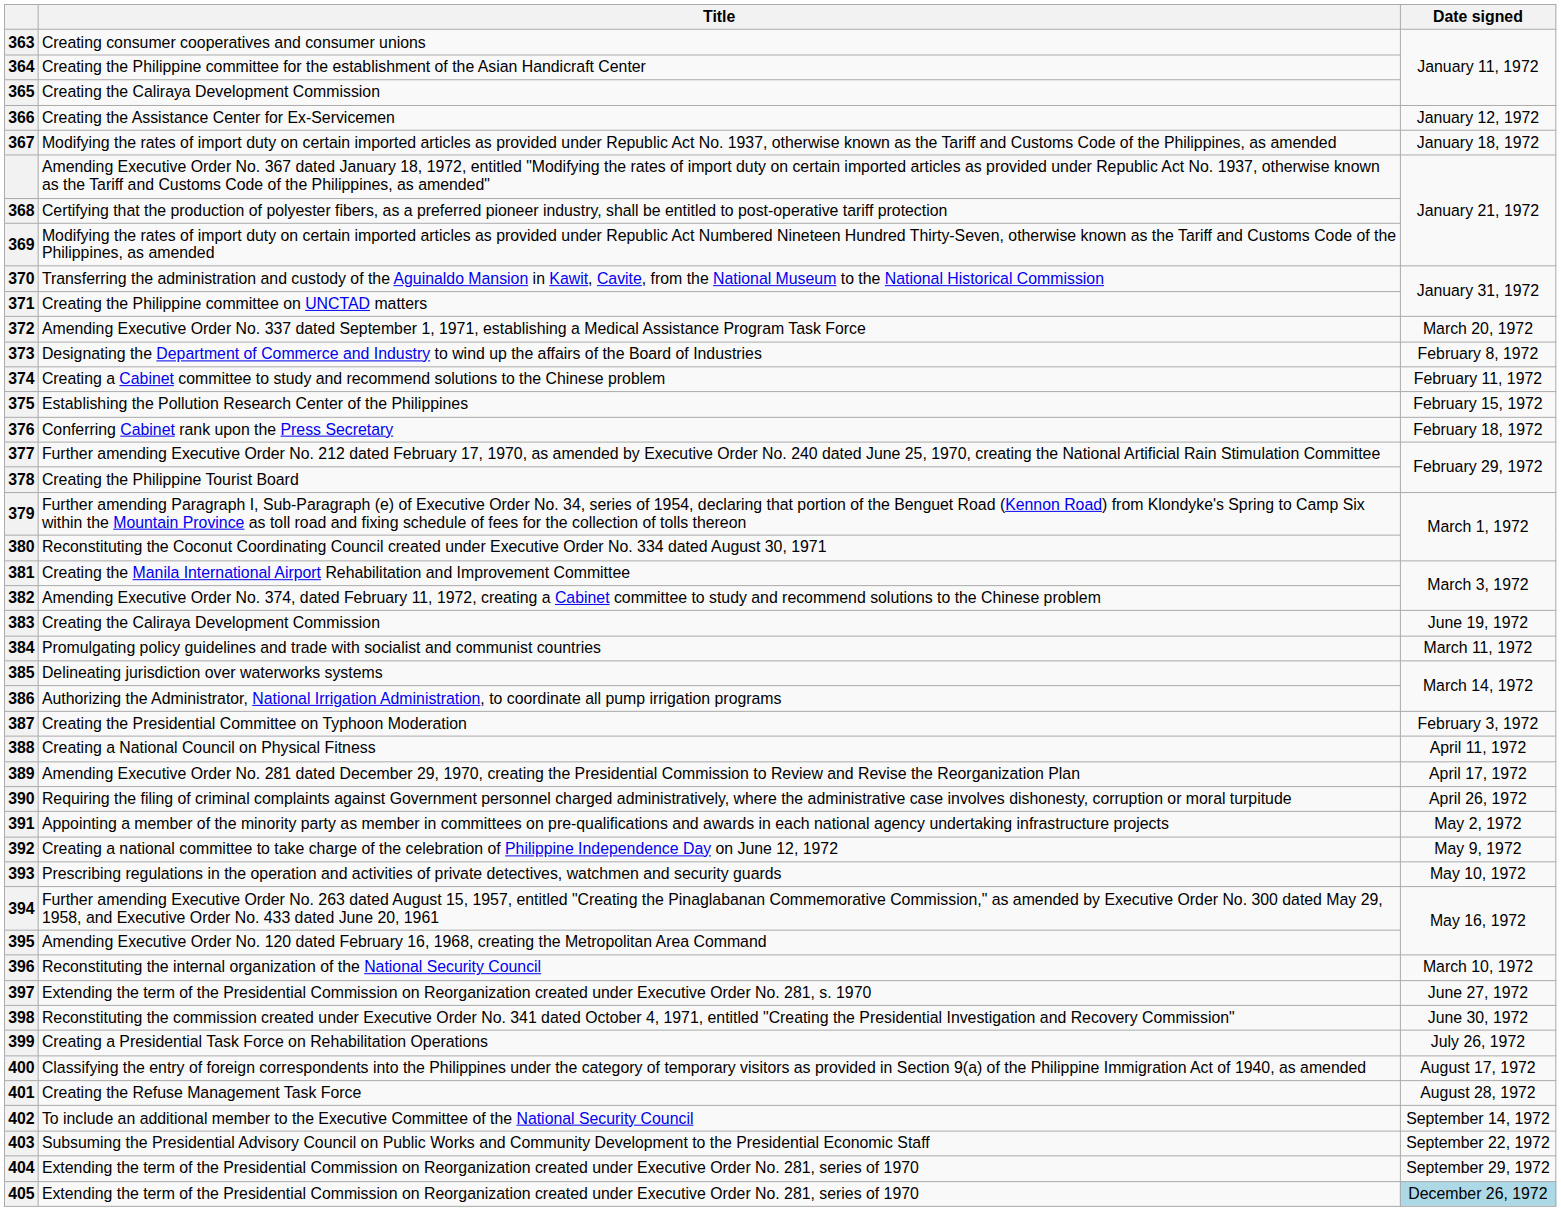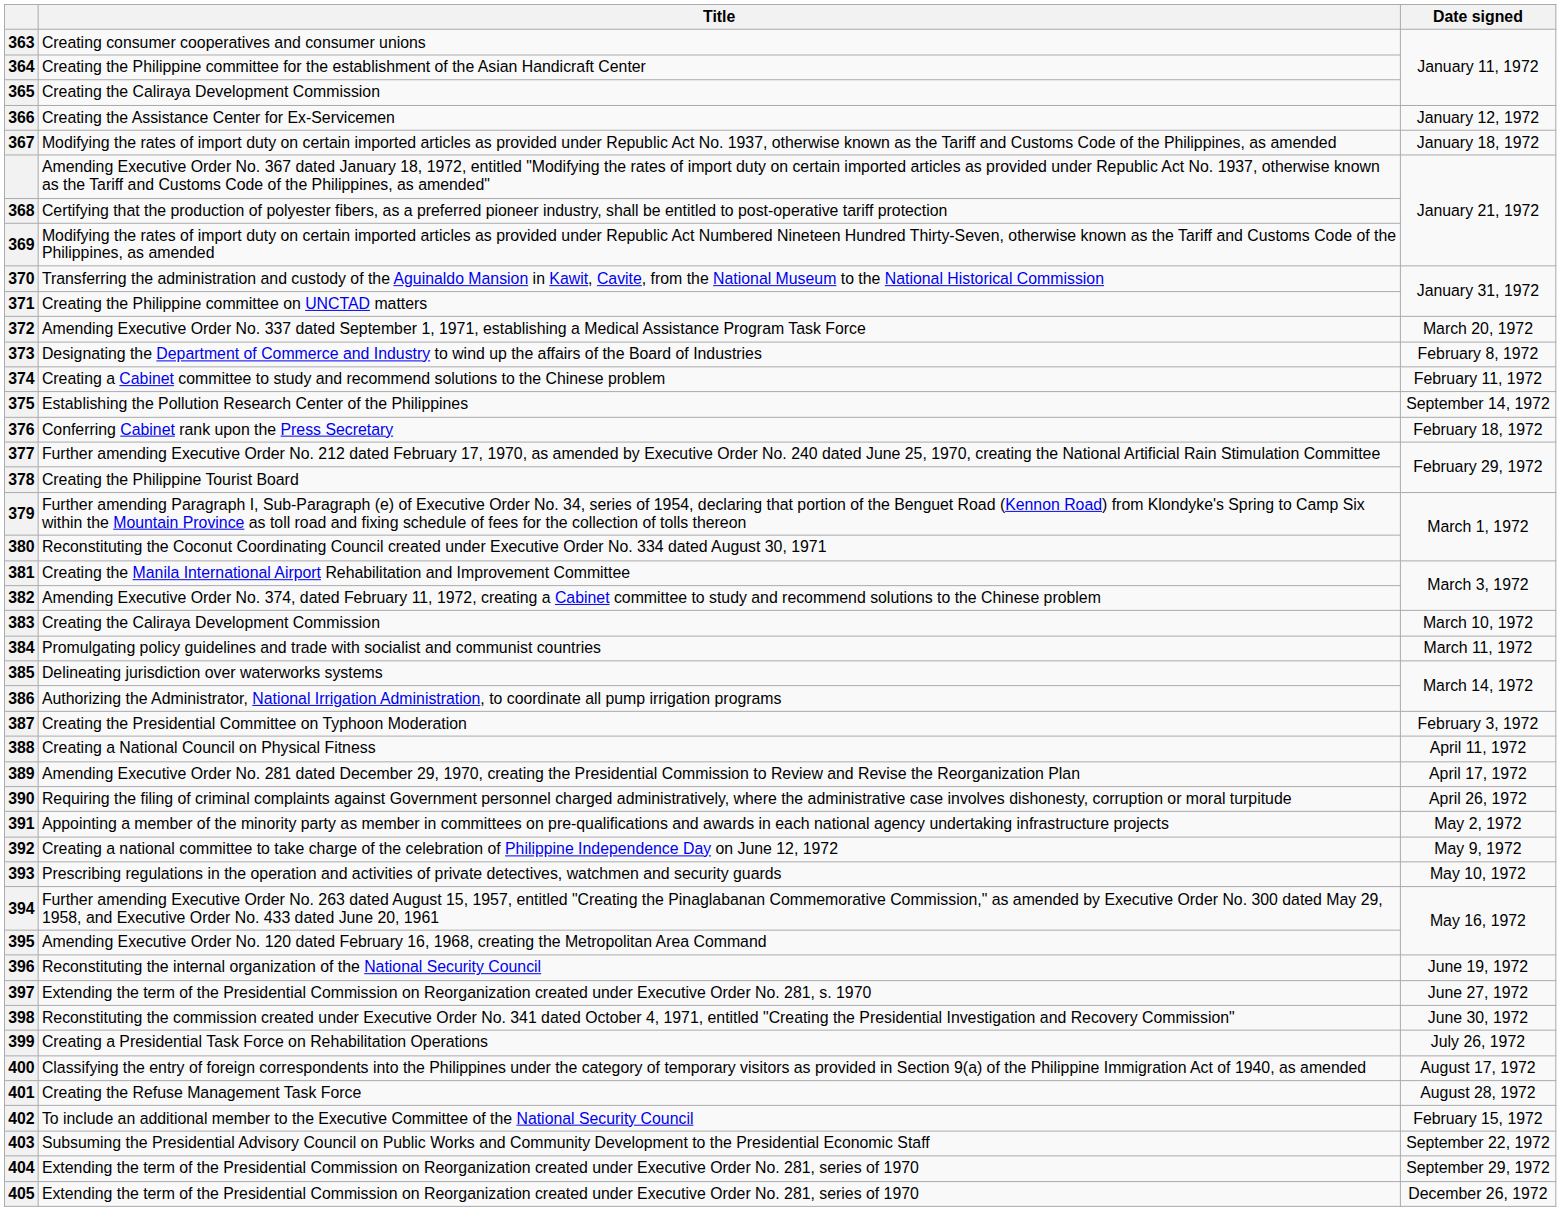375 | Date signed: February 15, 1972 -> September 14, 1972
383 | Date signed: June 19, 1972 -> March 10, 1972
396 | Date signed: March 10, 1972 -> June 19, 1972
402 | Date signed: September 14, 1972 -> February 15, 1972
405 | Date signed: lightblue background -> no background
